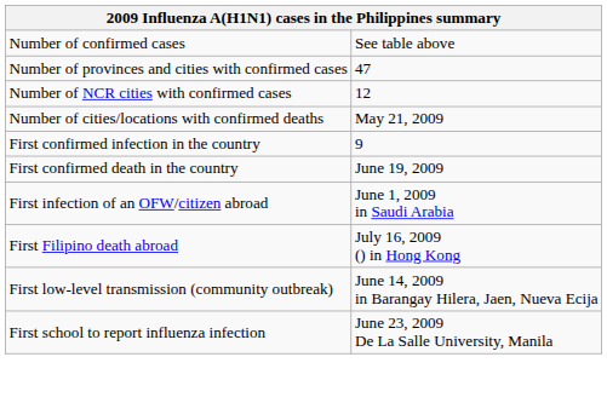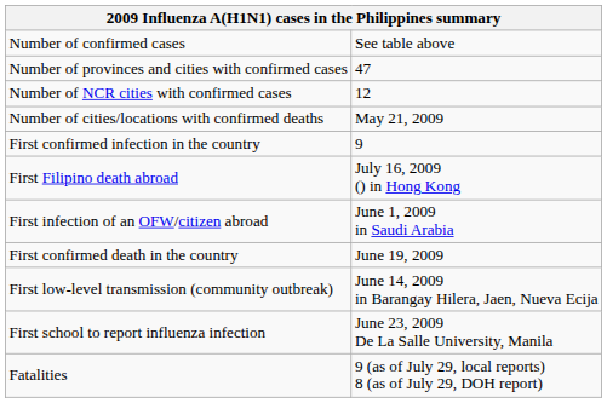rows swapped: First confirmed death in the country <-> First Filipino death abroad
+ row: Fatalities | 9 (as of July 29, local reports) 8 (as of July 29, DOH report)
